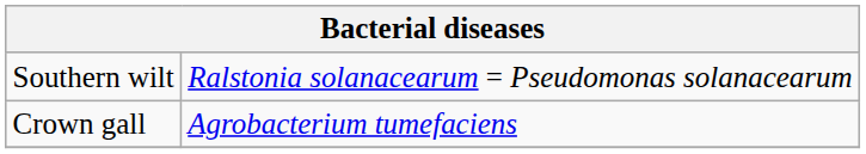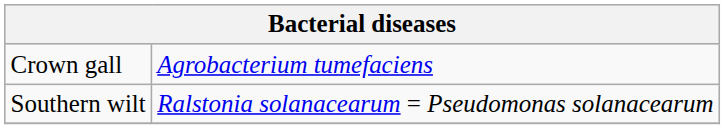rows swapped: Crown gall <-> Southern wilt
